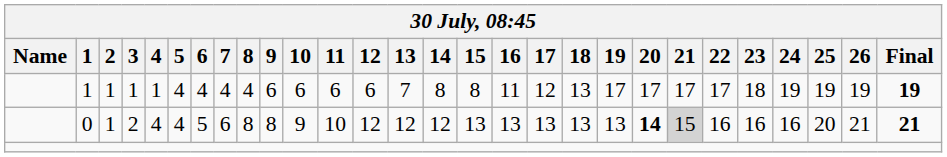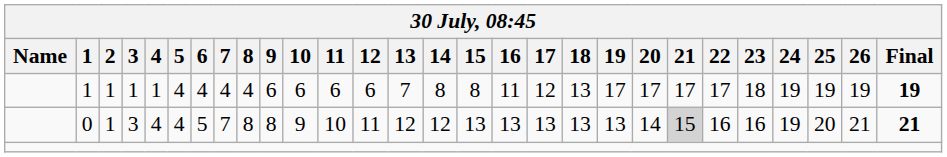0 | 3: 2 -> 3
0 | 7: 6 -> 7
0 | 12: 12 -> 11
0 | 20: bold -> normal
0 | 24: 16 -> 19
